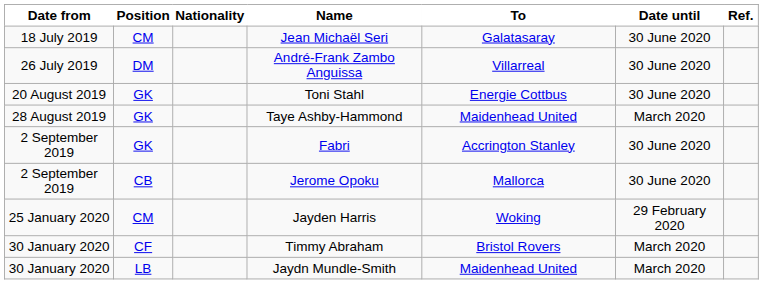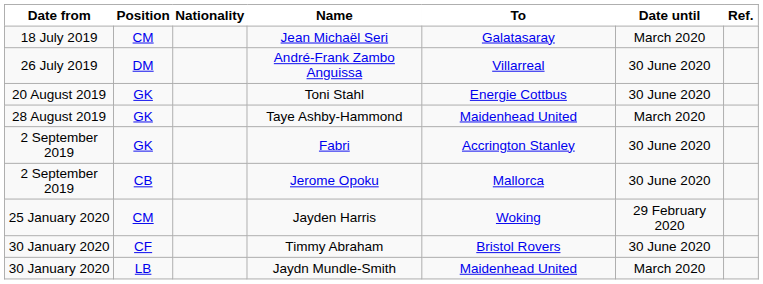Jean Michaël Seri | Date until: 30 June 2020 -> March 2020
Timmy Abraham | Date until: March 2020 -> 30 June 2020
